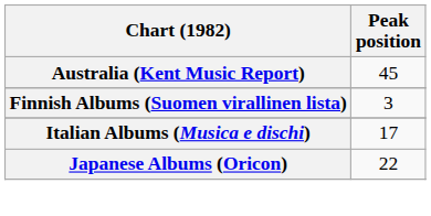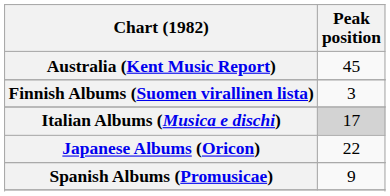Italian Albums (Musica e dischi) | Peak position: no background -> lightgrey background
+ row: Spanish Albums (Promusicae) | 9
